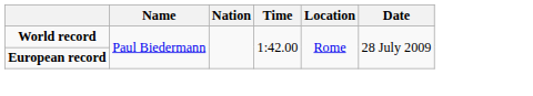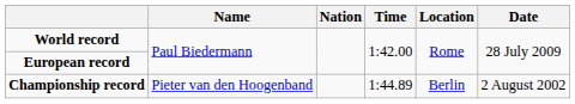+ row: Championship record | Pieter van den Hoogenband | 1:44.89 | Berlin | 2 August 2002
